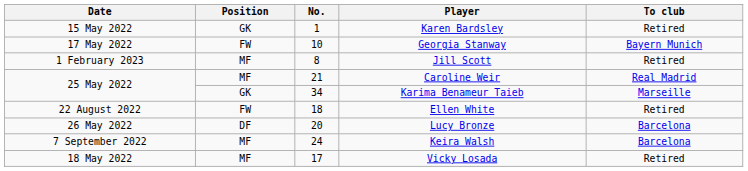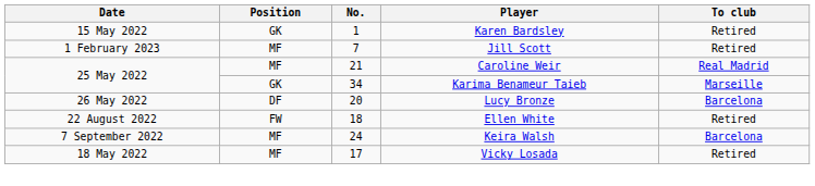- row: 17 May 2022 | FW | 10 | Georgia Stanway | Bayern Munich
Jill Scott | No.: 8 -> 7
rows swapped: Lucy Bronze <-> Ellen White
